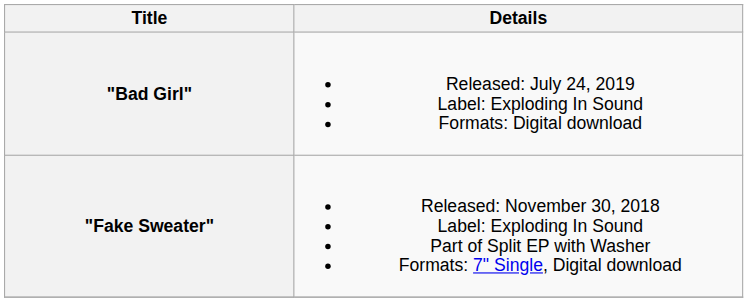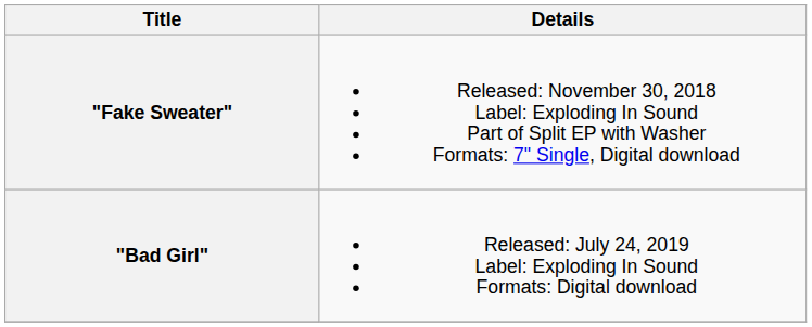rows swapped: "Fake Sweater" <-> "Bad Girl"
